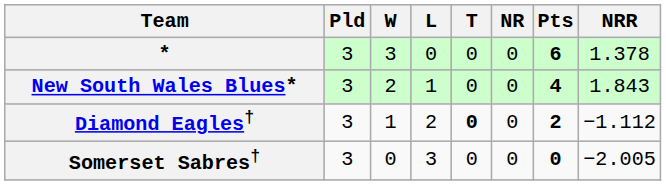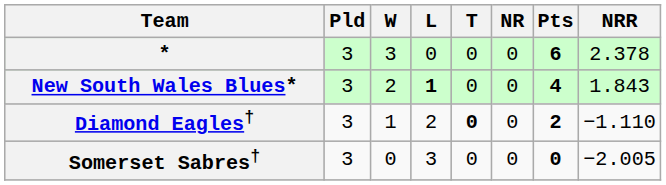* | NRR: 1.378 -> 2.378
New South Wales Blues* | L: normal -> bold
Diamond Eagles† | NRR: −1.112 -> −1.110
